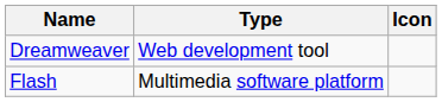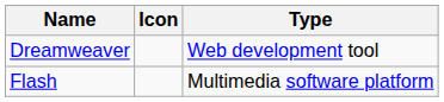columns swapped: Icon <-> Type
